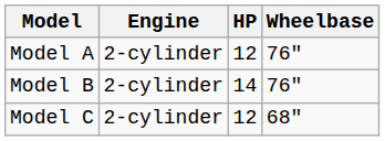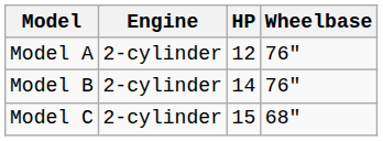Model C | HP: 12 -> 15
